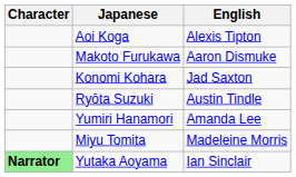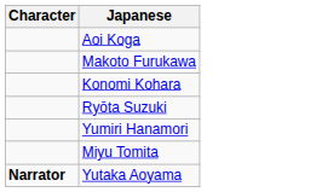- column: English | Alexis Tipton | Aaron Dismuke | Jad Saxton | Austin Tindle | Amanda Lee | Madeleine Morris | Ian Sinclair
Yutaka Aoyama | Character: lightgreen background -> no background
